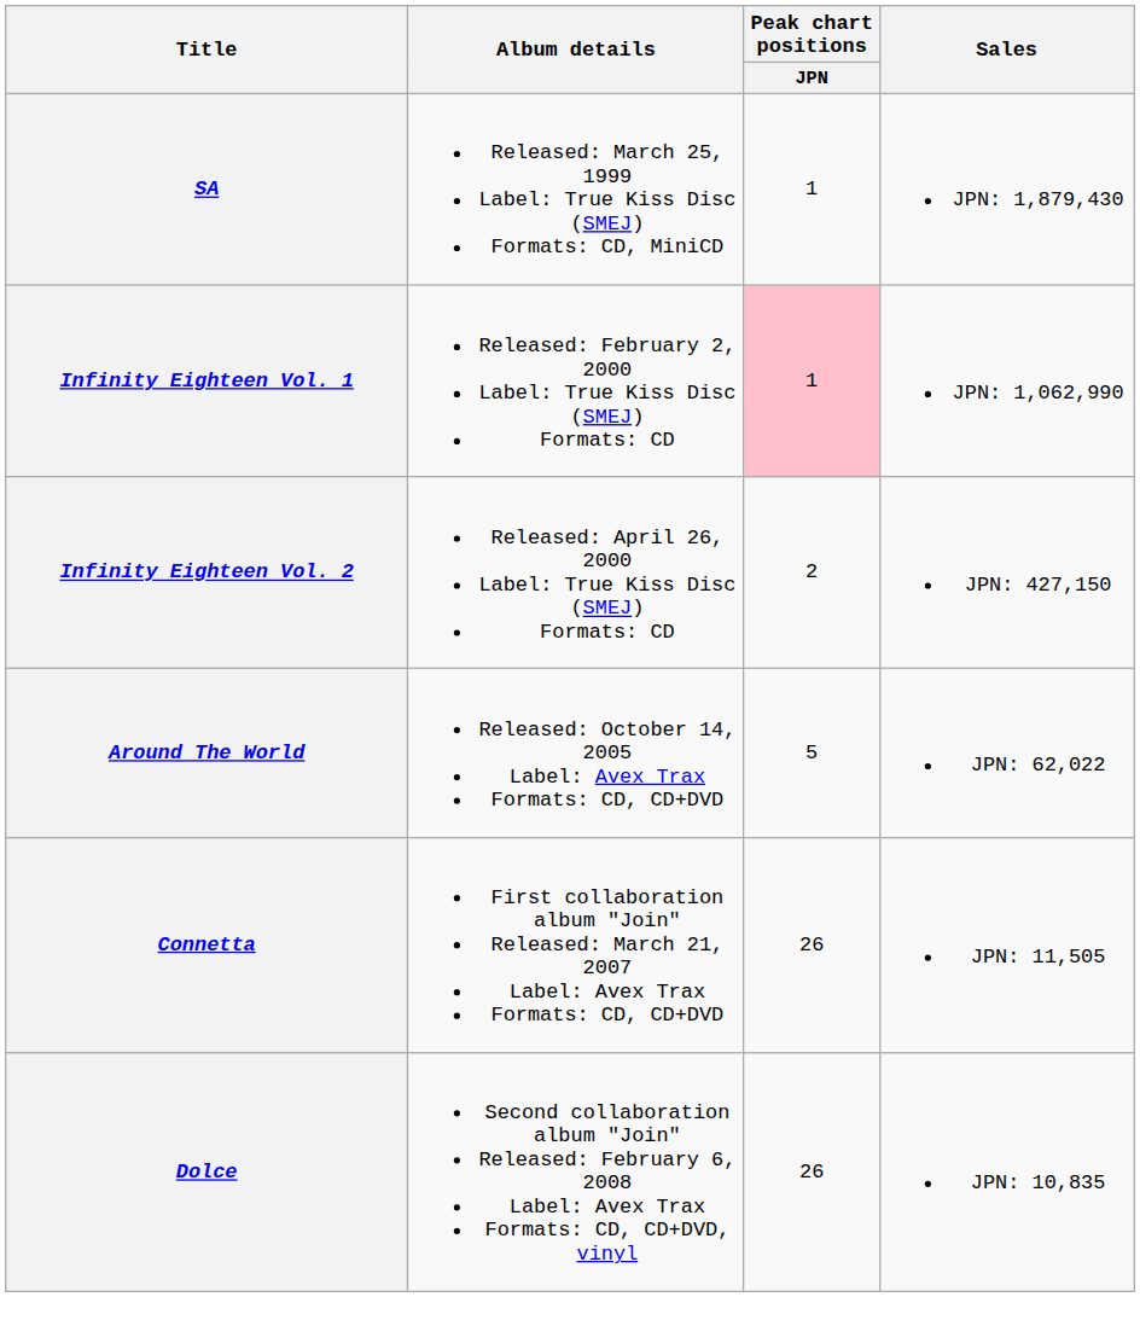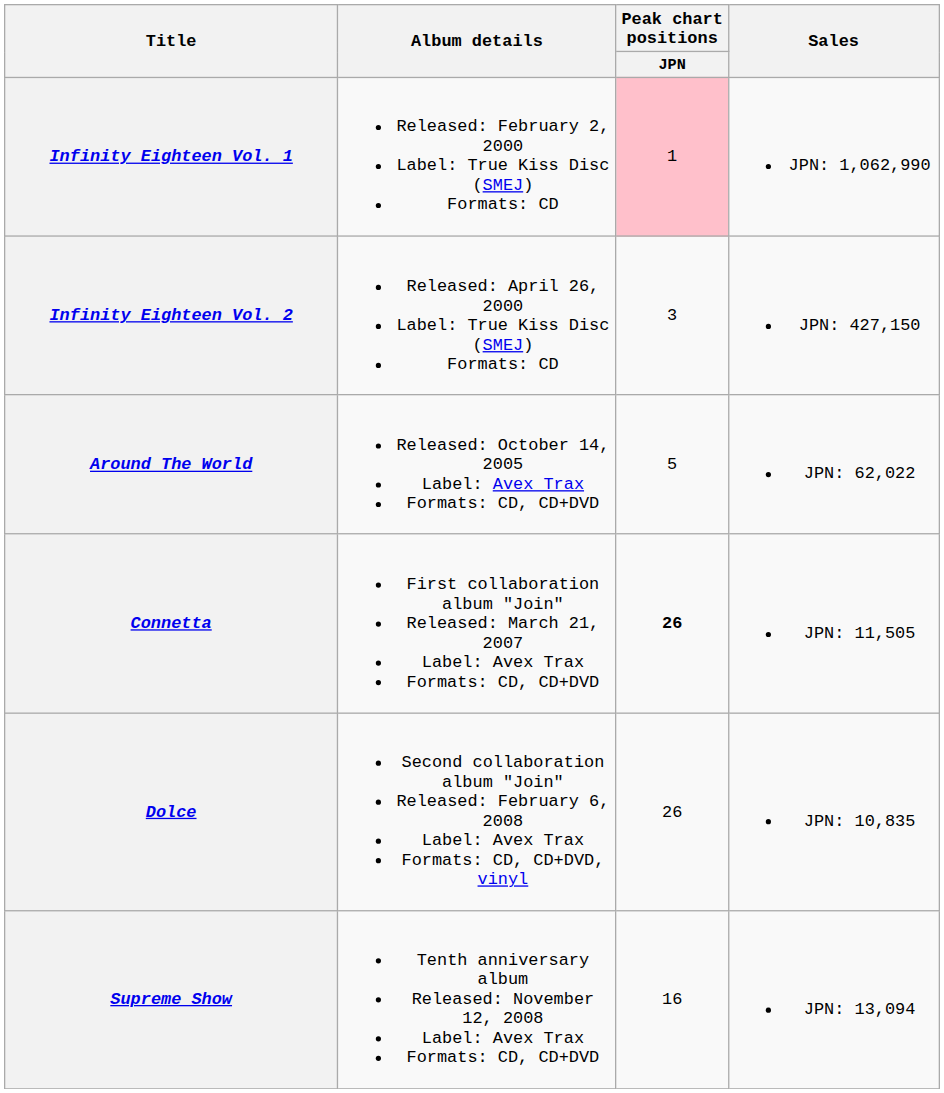- row: SA | Released: March 25, 1999 Label: True Kiss Disc (SMEJ) Formats: CD, MiniCD | 1 | JPN: 1,879,430
Infinity Eighteen Vol. 2 | Peak chart positions / JPN: 2 -> 3
Connetta | Peak chart positions / JPN: normal -> bold
+ row: Supreme Show | Tenth anniversary album Released: November 12, 2008 Label: Avex Trax Formats: CD, CD+DVD | 16 | JPN: 13,094
